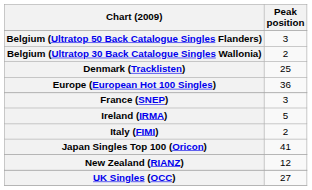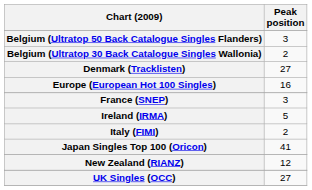Denmark (Tracklisten) | Peak position: 25 -> 27
Europe (European Hot 100 Singles) | Peak position: 36 -> 16
